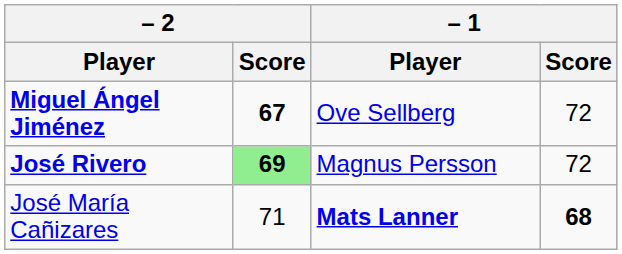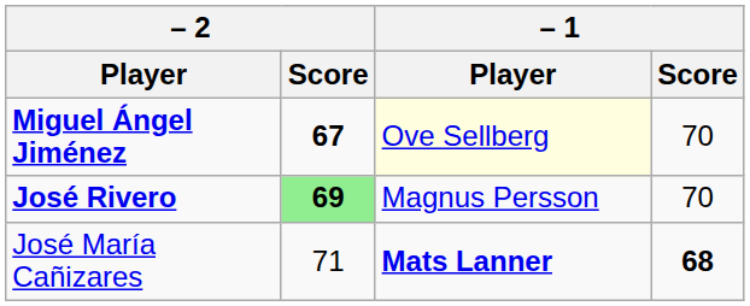Miguel Ángel Jiménez | – 1 / Player: no background -> lightyellow background
Miguel Ángel Jiménez | – 1 / Score: 72 -> 70
José Rivero | – 1 / Score: 72 -> 70
